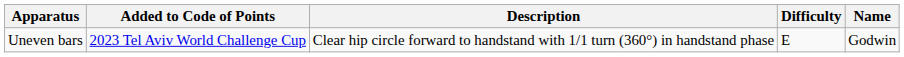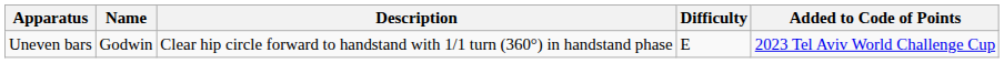columns swapped: Name <-> Added to Code of Points
